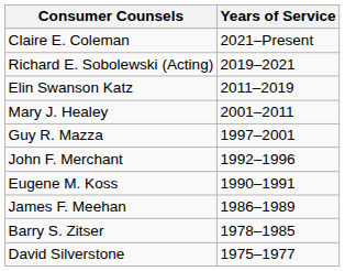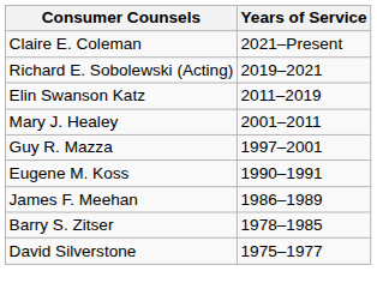- row: John F. Merchant | 1992–1996
